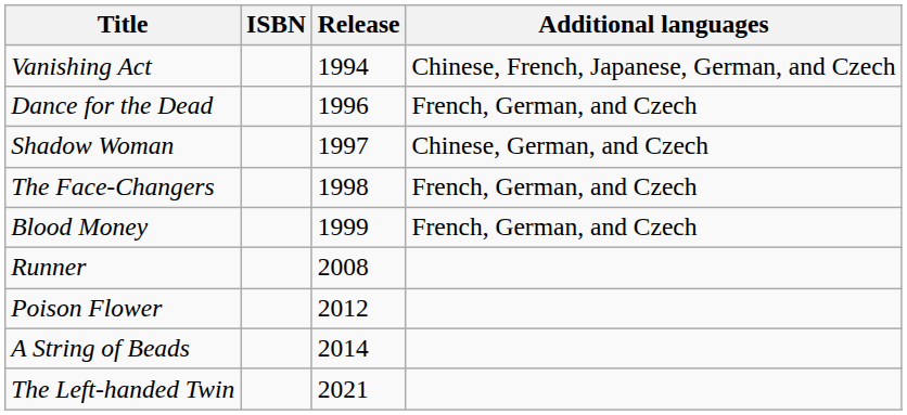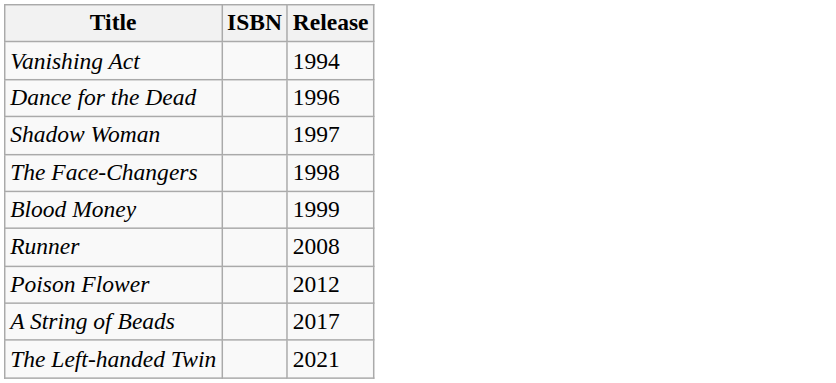- column: Additional languages | Chinese, French, Japanese, German, and Czech | French, German, and Czech | Chinese, German, and Czech | French, German, and Czech | French, German, and Czech
A String of Beads | Release: 2014 -> 2017
